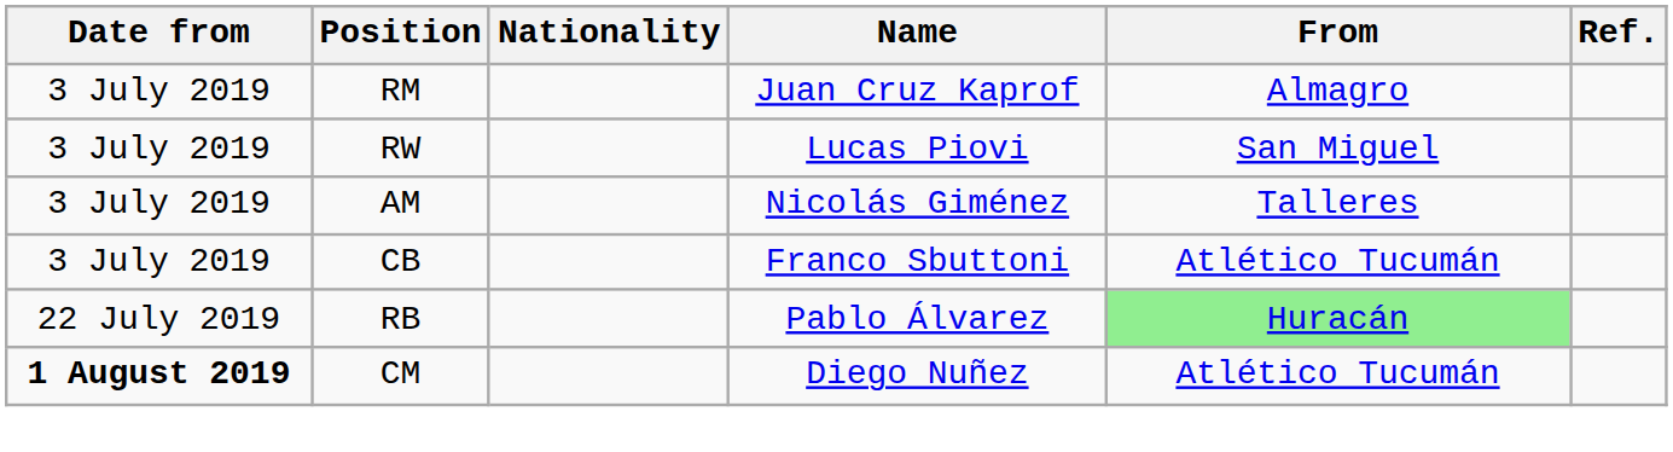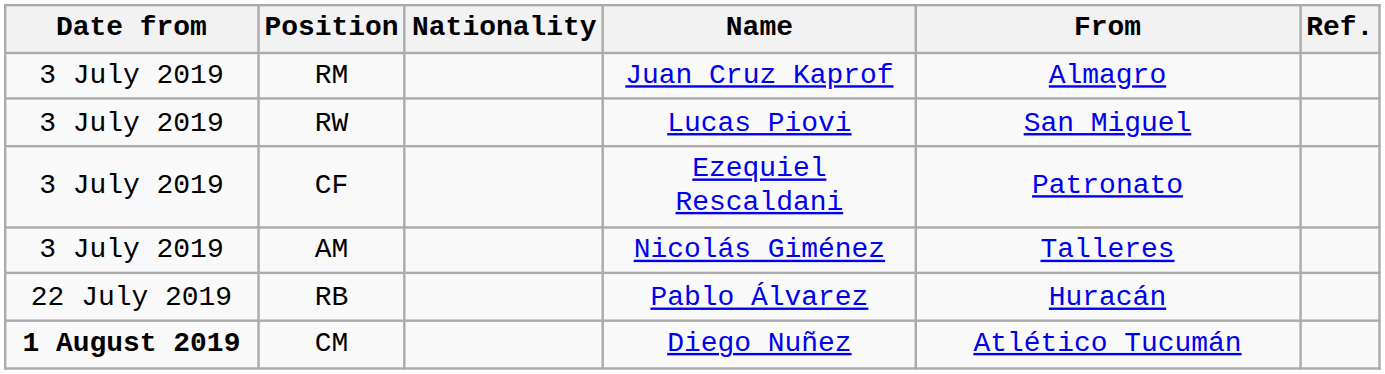+ row: 3 July 2019 | CF | Ezequiel Rescaldani | Patronato
- row: 3 July 2019 | CB | Franco Sbuttoni | Atlético Tucumán
RB | From: lightgreen background -> no background
